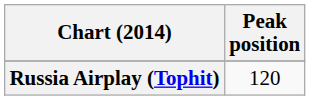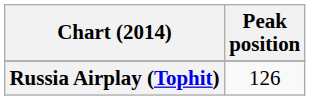Russia Airplay (Tophit) | Peak position: 120 -> 126
